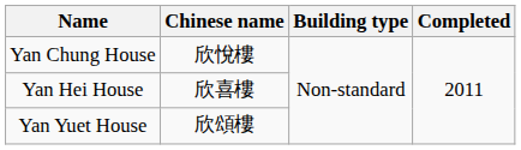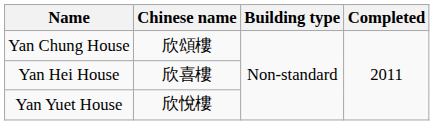Yan Chung House | Chinese name: 欣悅樓 -> 欣頌樓
Yan Yuet House | Chinese name: 欣頌樓 -> 欣悅樓
